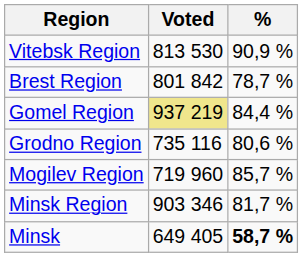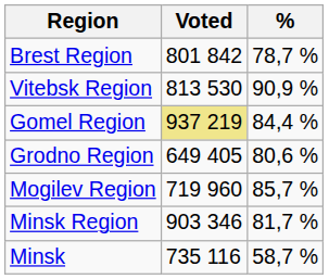rows swapped: Brest Region <-> Vitebsk Region
Grodno Region | Voted: 735 116 -> 649 405
Minsk | Voted: 649 405 -> 735 116
Minsk | %: bold -> normal
